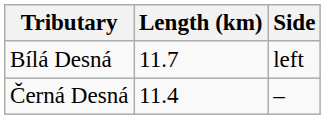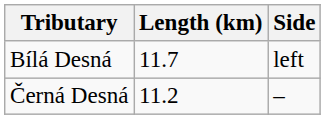Černá Desná | Length (km): 11.4 -> 11.2
